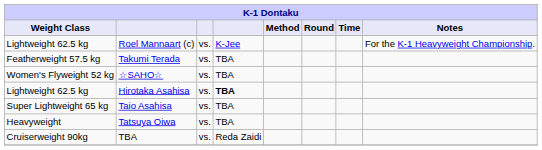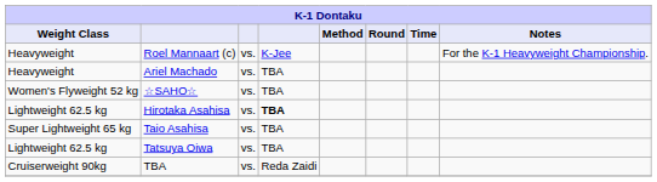Roel Mannaart (c) | Weight Class: Lightweight 62.5 kg -> Heavyweight
- row: Featherweight 57.5 kg | Takumi Terada | vs. | TBA
+ row: Heavyweight | Ariel Machado | vs. | TBA
Tatsuya Oiwa | Weight Class: Heavyweight -> Lightweight 62.5 kg
